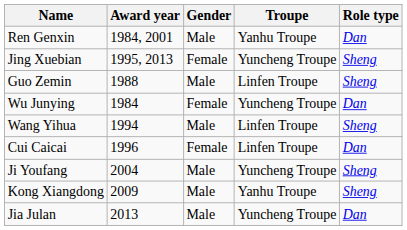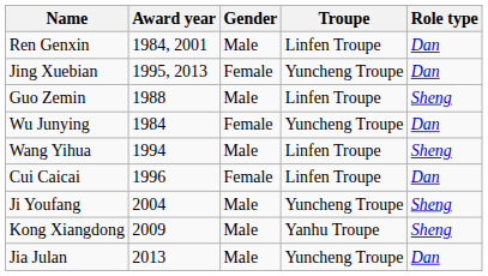Ren Genxin | Troupe: Yanhu Troupe -> Linfen Troupe
Jing Xuebian | Role type: Sheng -> Dan
